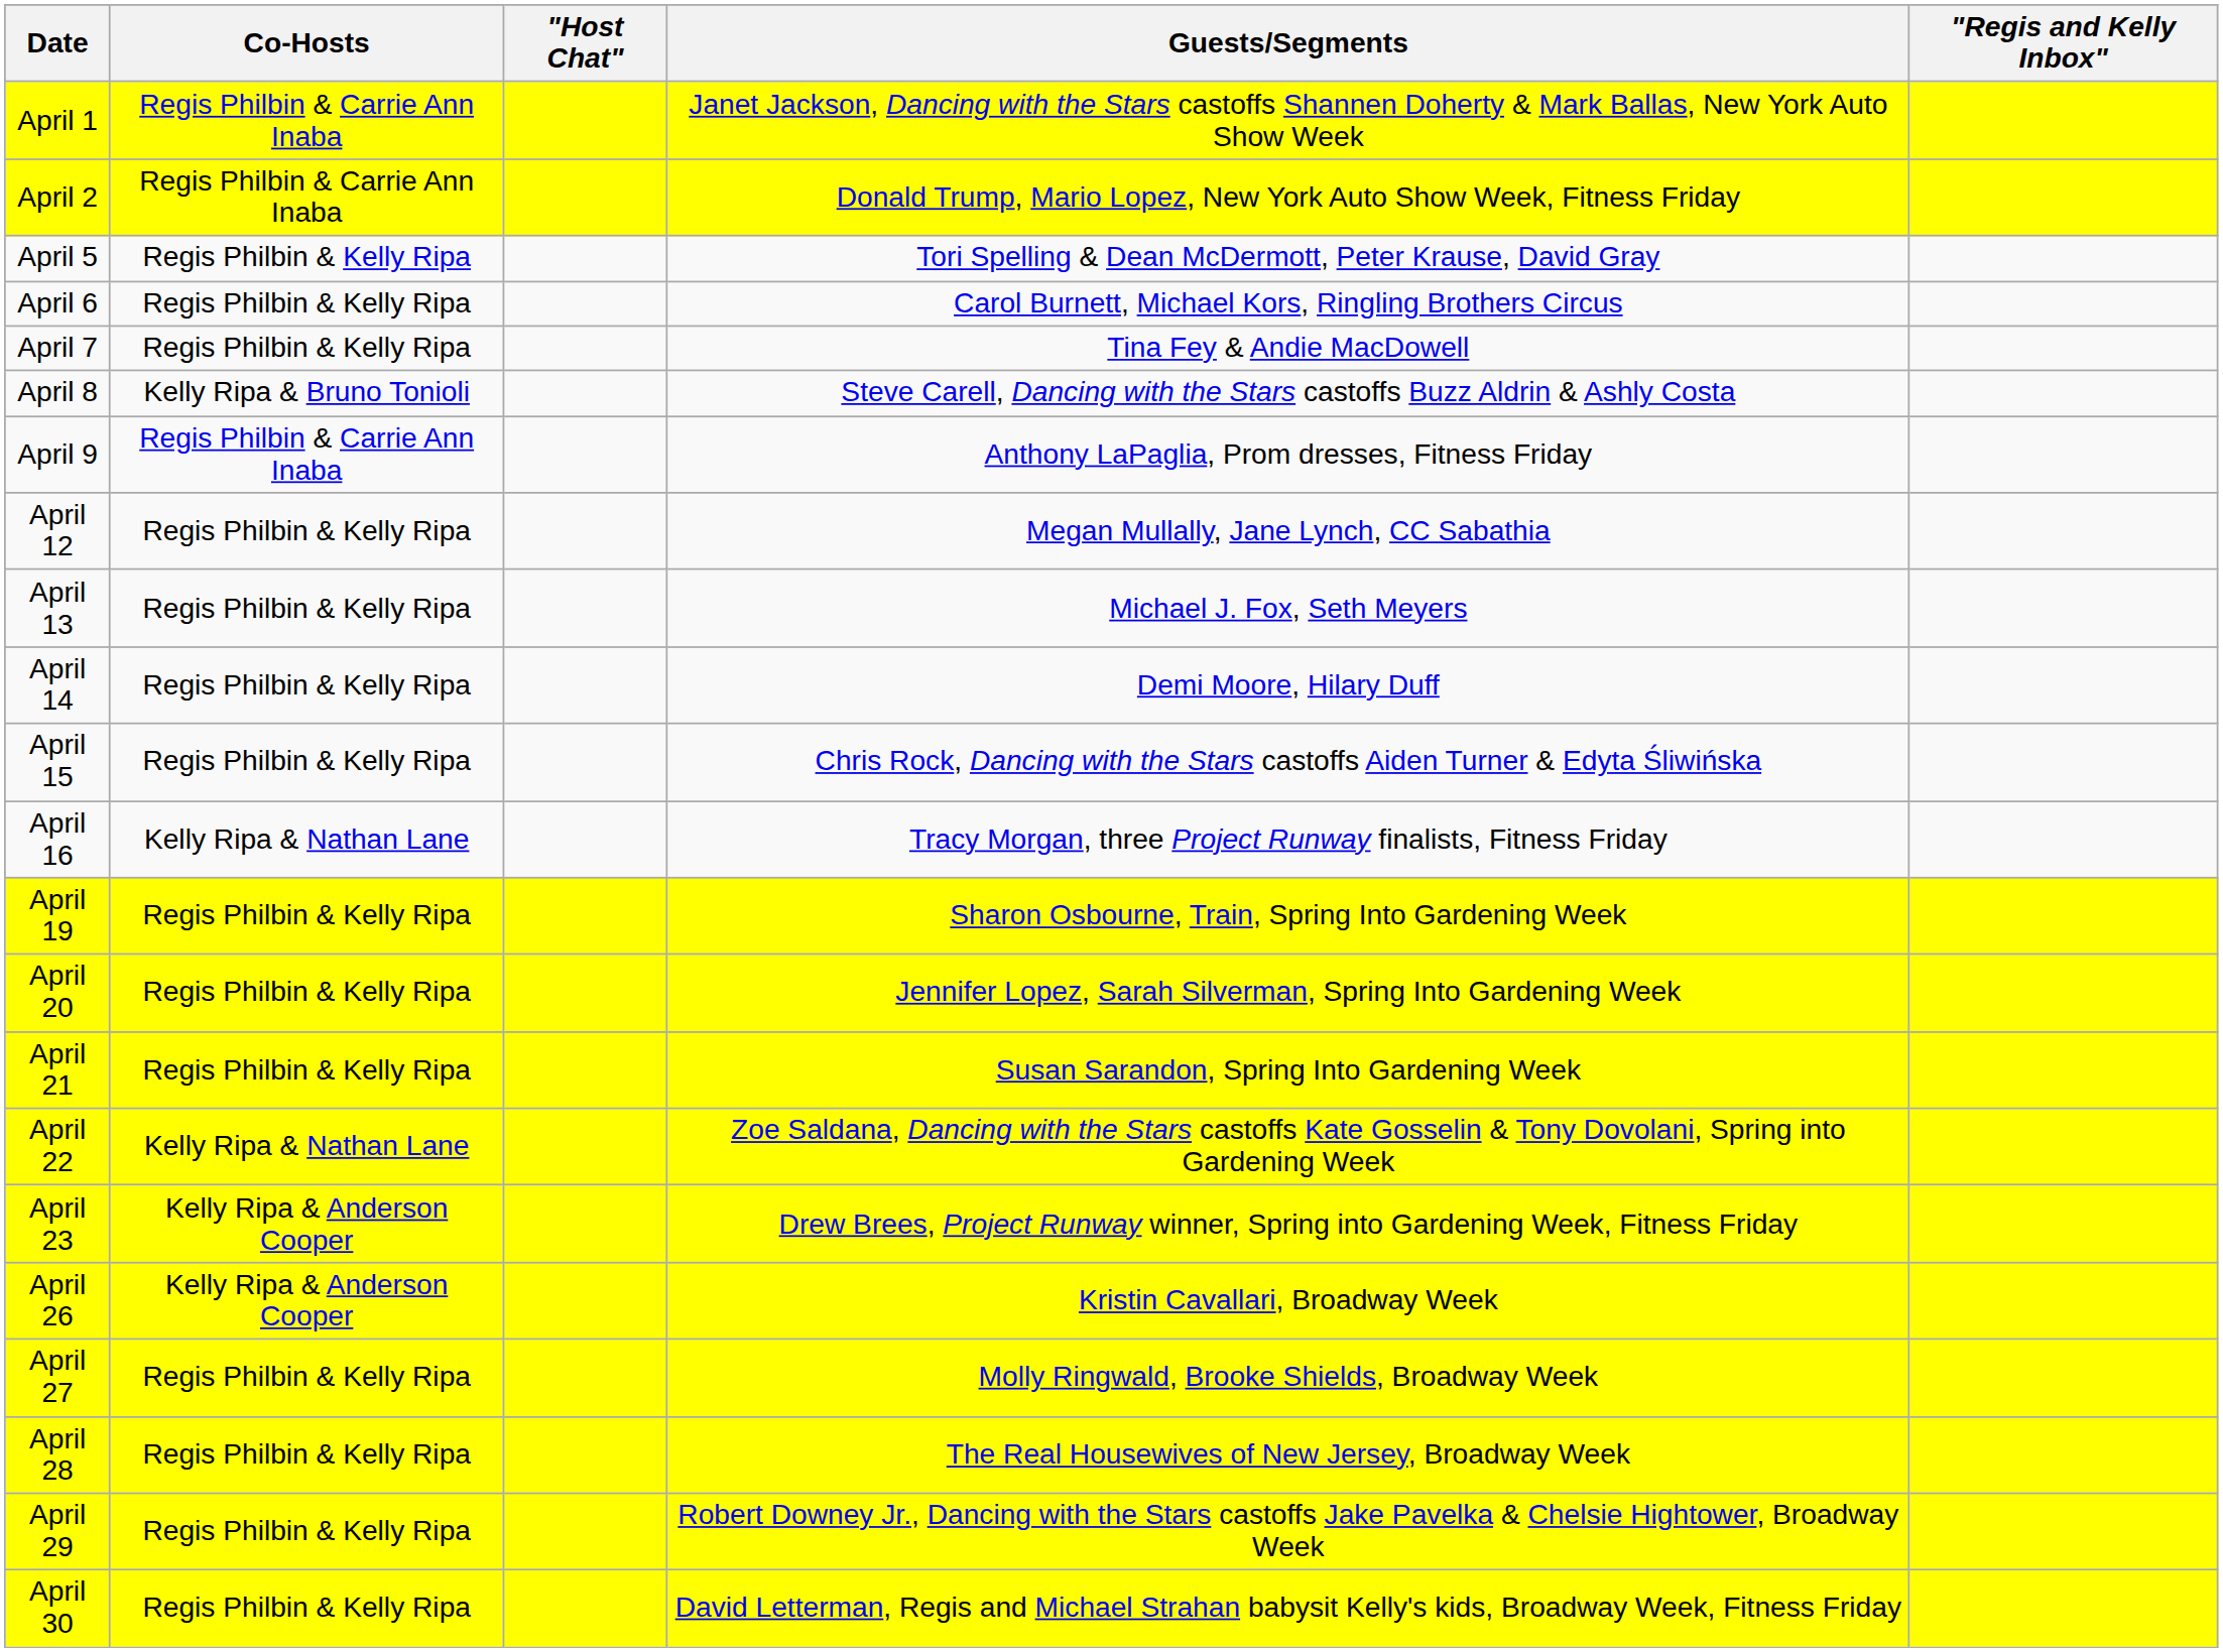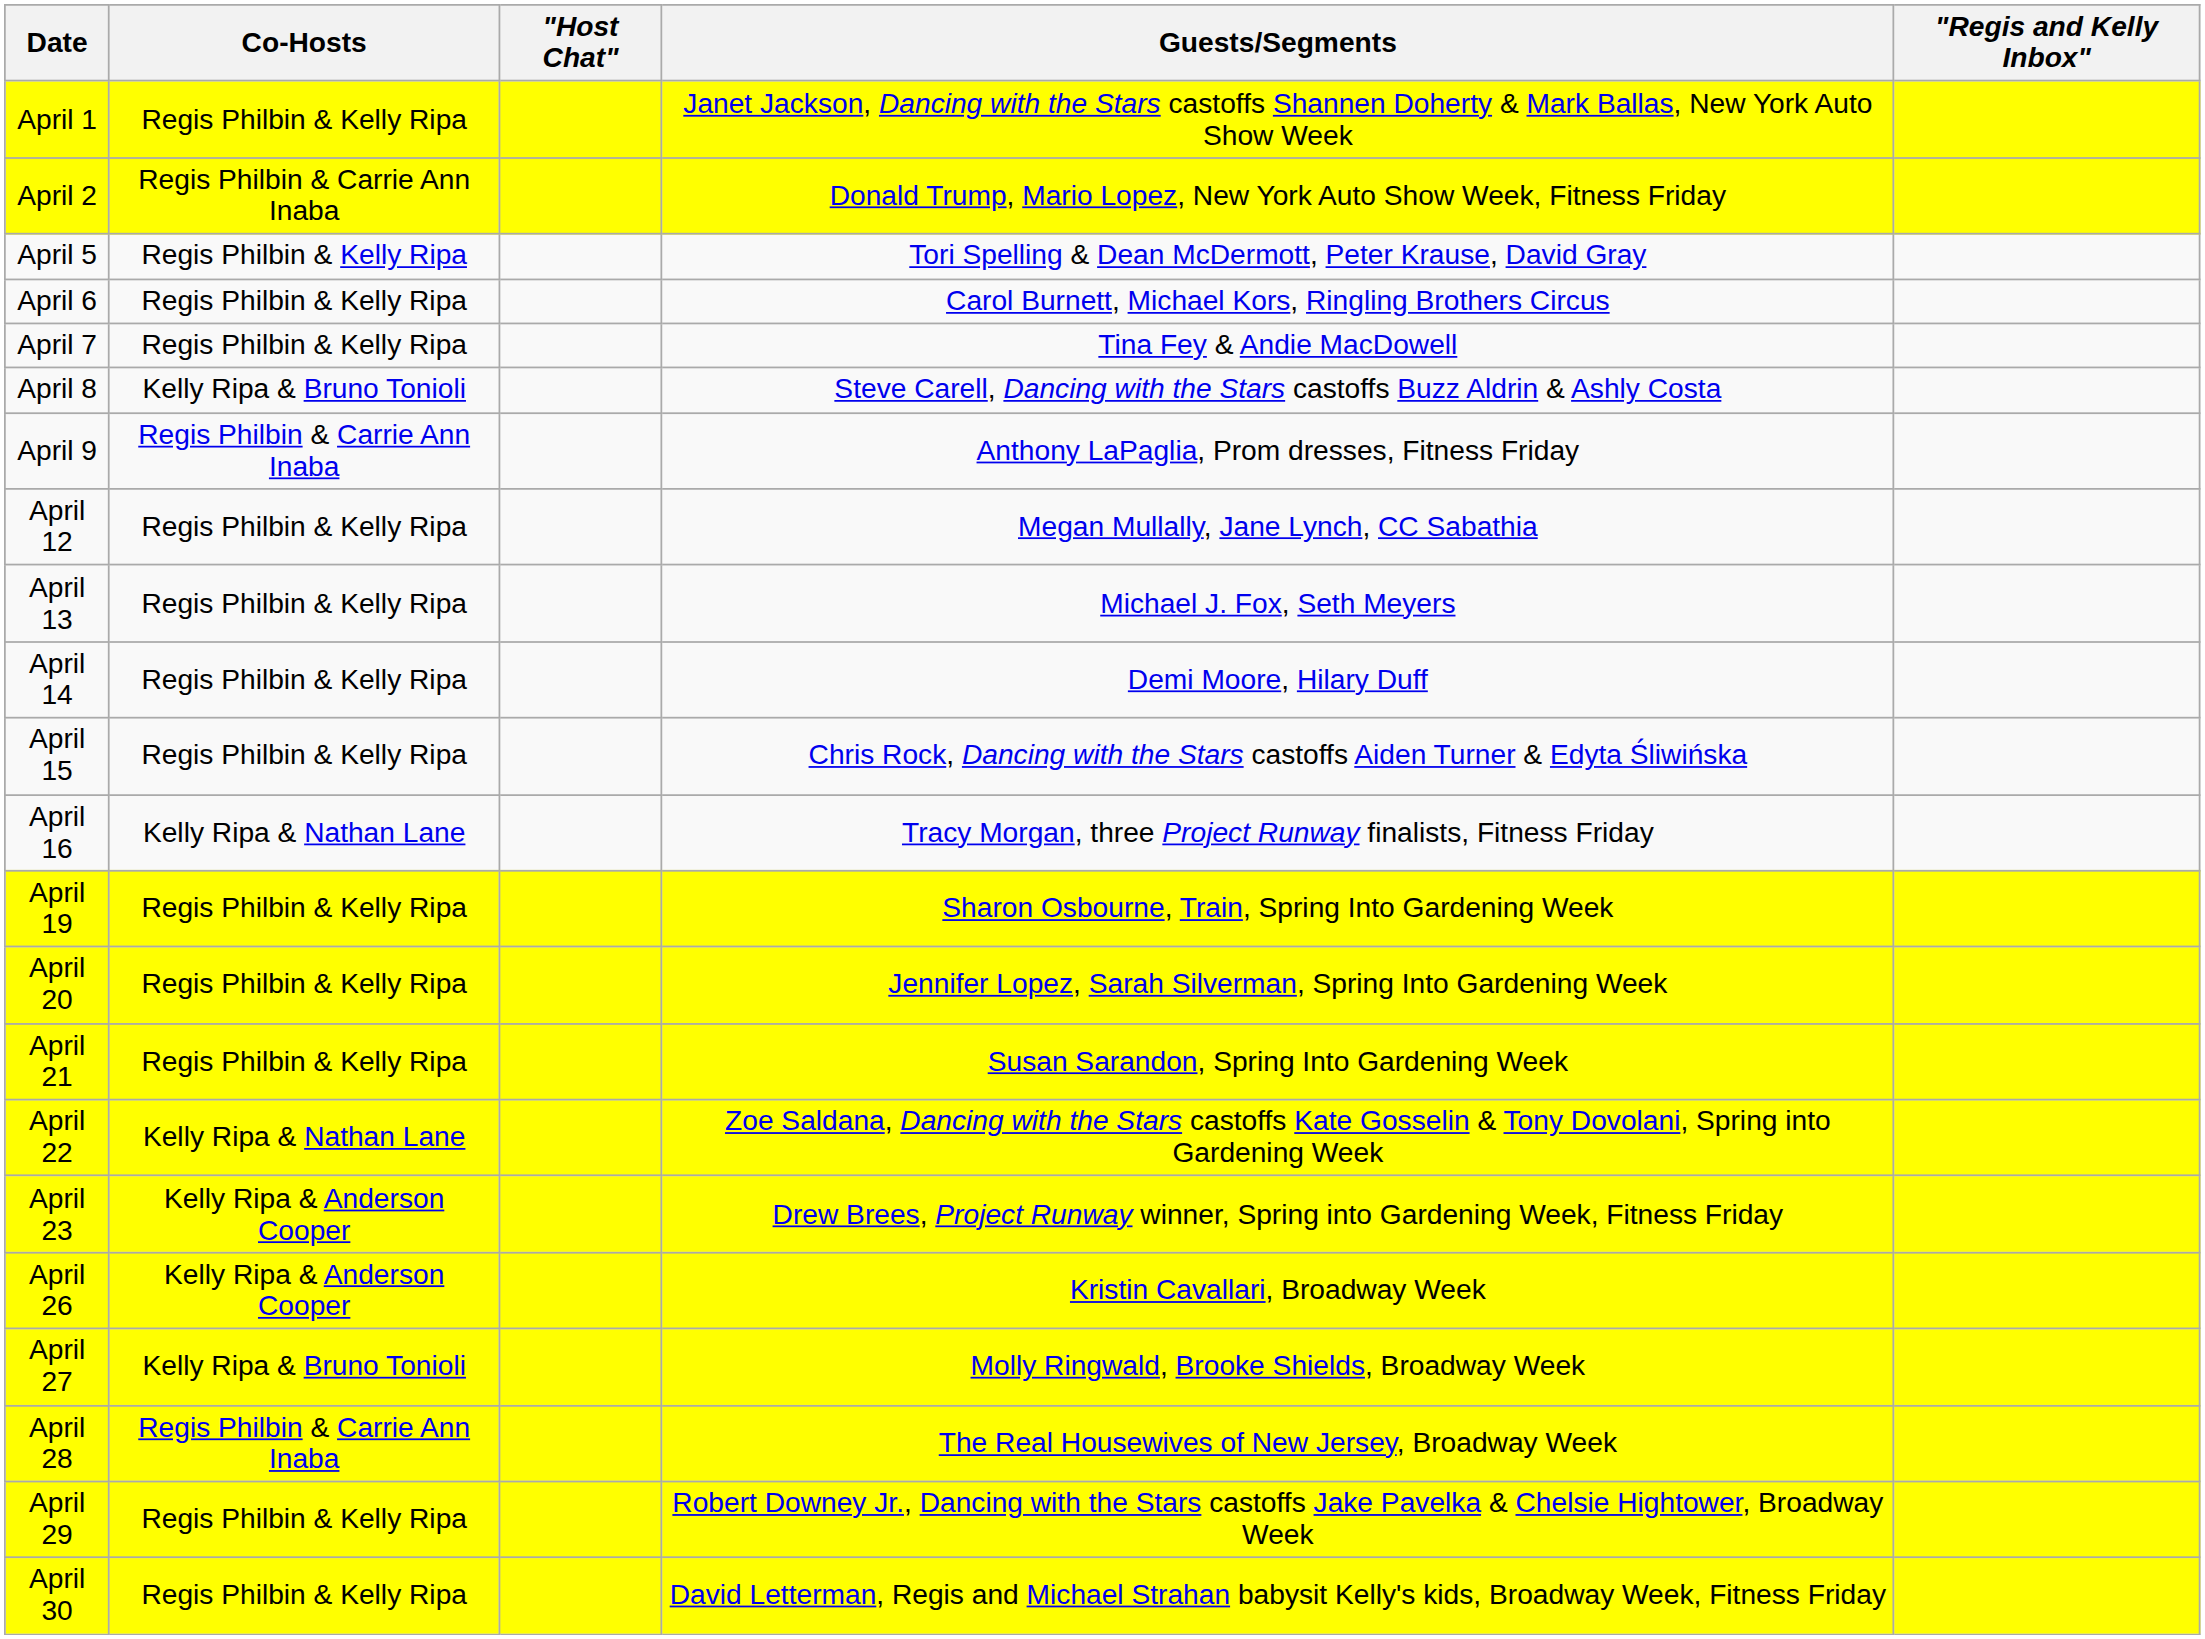April 1 | Co-Hosts: Regis Philbin & Carrie Ann Inaba -> Regis Philbin & Kelly Ripa
April 27 | Co-Hosts: Regis Philbin & Kelly Ripa -> Kelly Ripa & Bruno Tonioli
April 28 | Co-Hosts: Regis Philbin & Kelly Ripa -> Regis Philbin & Carrie Ann Inaba
